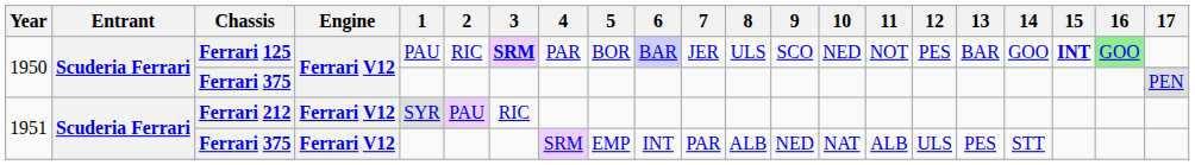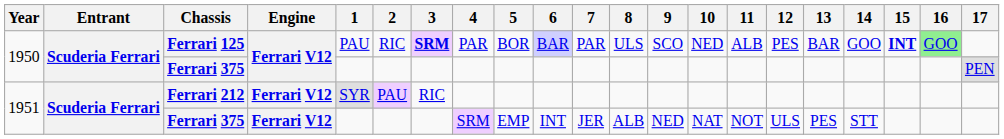Ferrari 125 | 7: JER -> PAR
Ferrari 125 | 11: NOT -> ALB
1951 / Ferrari 375 | 7: PAR -> JER
1951 / Ferrari 375 | 11: ALB -> NOT
